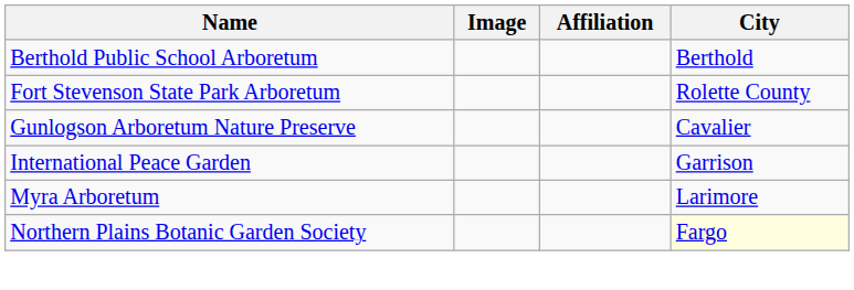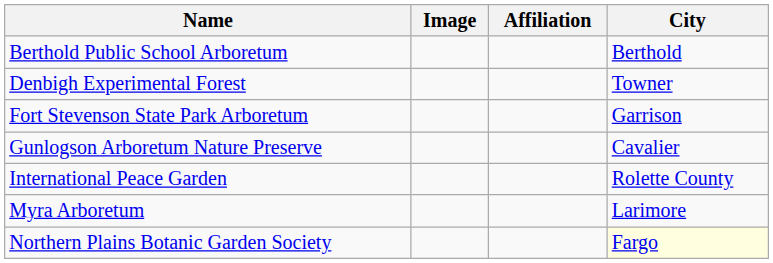+ row: Denbigh Experimental Forest | Towner
Fort Stevenson State Park Arboretum | City: Rolette County -> Garrison
International Peace Garden | City: Garrison -> Rolette County
